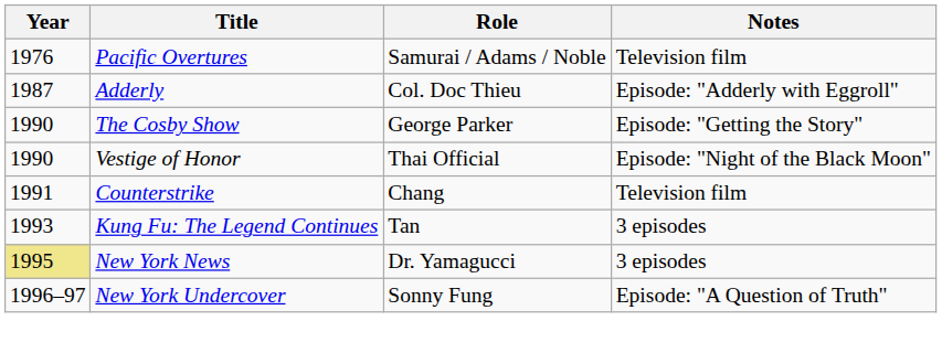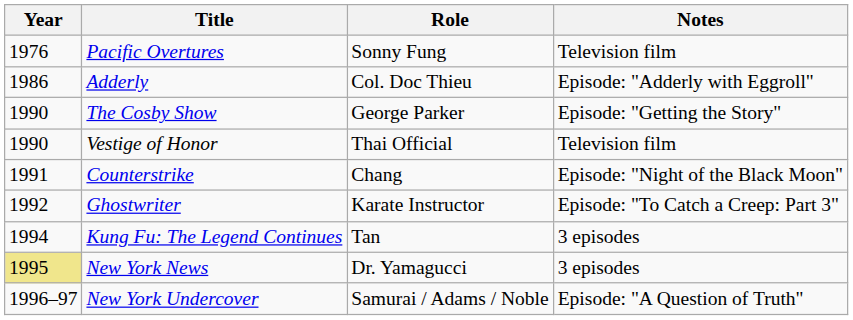Pacific Overtures | Role: Samurai / Adams / Noble -> Sonny Fung
Adderly | Year: 1987 -> 1986
Vestige of Honor | Notes: Episode: "Night of the Black Moon" -> Television film
Counterstrike | Notes: Television film -> Episode: "Night of the Black Moon"
+ row: 1992 | Ghostwriter | Karate Instructor | Episode: "To Catch a Creep: Part 3"
Kung Fu: The Legend Continues | Year: 1993 -> 1994
New York Undercover | Role: Sonny Fung -> Samurai / Adams / Noble
